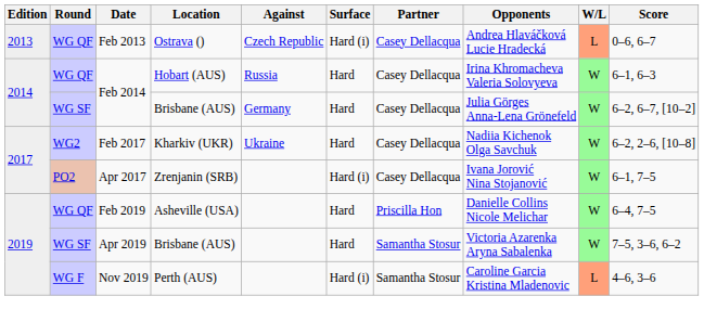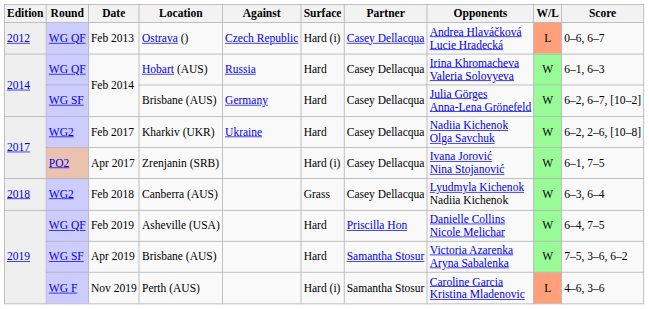Feb 2013 | Edition: 2013 -> 2012
+ row: 2018 | WG2 | Feb 2018 | Canberra (AUS) | Grass | Casey Dellacqua | Lyudmyla Kichenok Nadiia Kichenok | W | 6–3, 6–4
